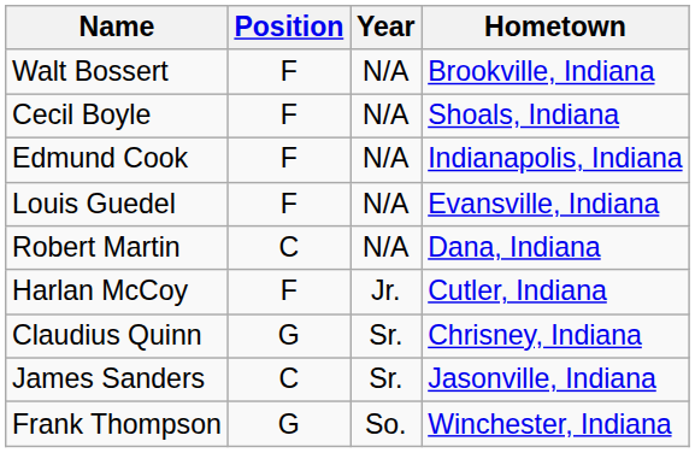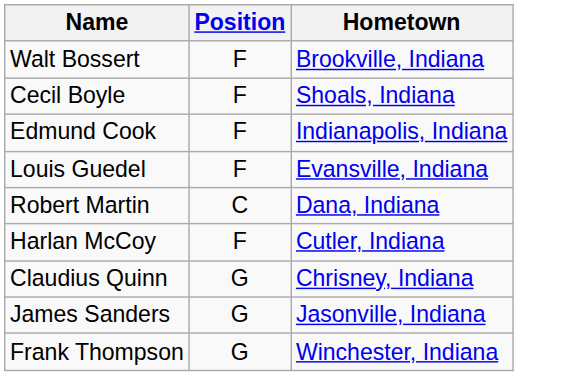- column: Year | N/A | N/A | N/A | N/A | N/A | Jr. | Sr. | Sr. | So.
James Sanders | Position: C -> G
